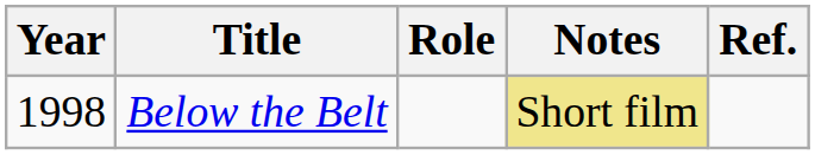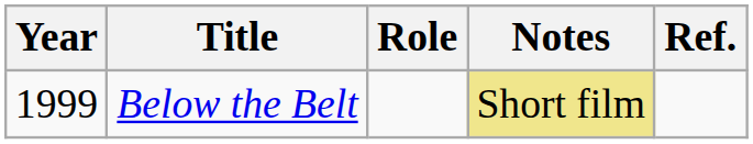Below the Belt | Year: 1998 -> 1999
